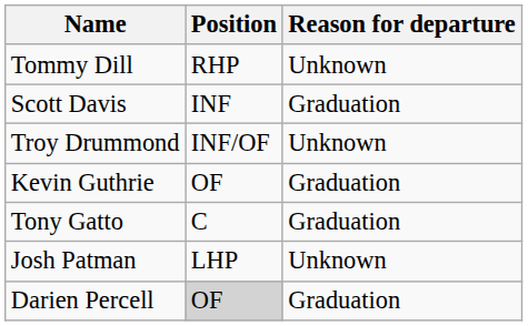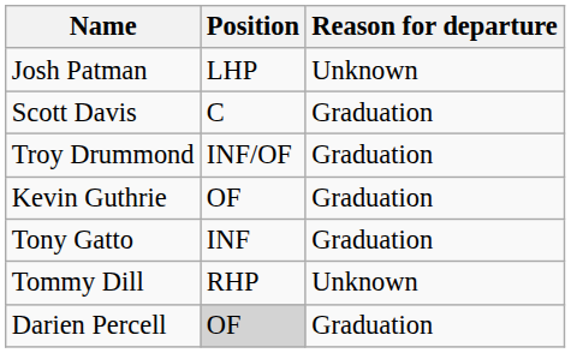rows swapped: Tommy Dill <-> Josh Patman
Scott Davis | Position: INF -> C
Troy Drummond | Reason for departure: Unknown -> Graduation
Tony Gatto | Position: C -> INF
